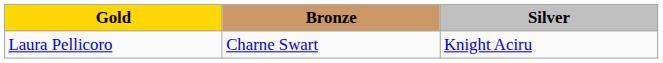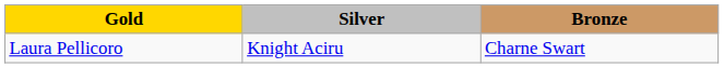columns swapped: Silver <-> Bronze
